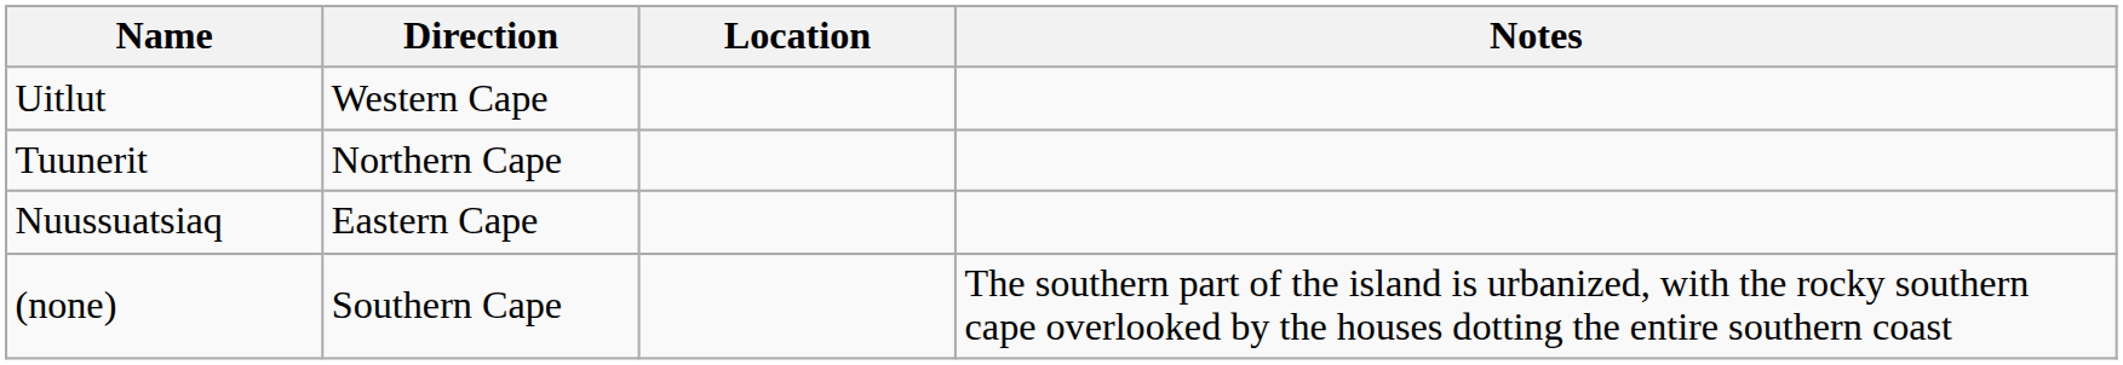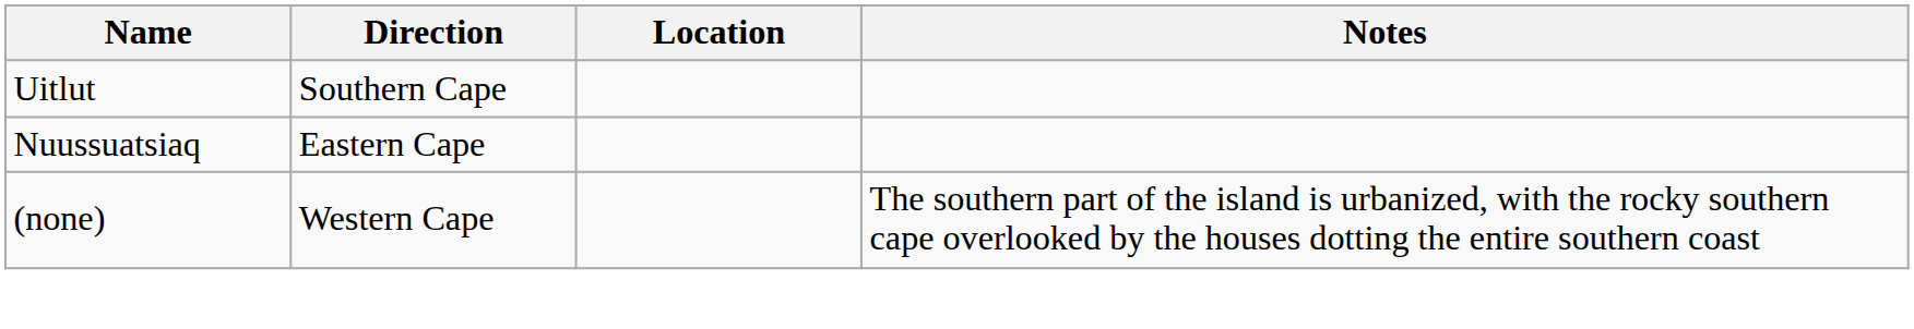Uitlut | Direction: Western Cape -> Southern Cape
- row: Tuunerit | Northern Cape
(none) | Direction: Southern Cape -> Western Cape
